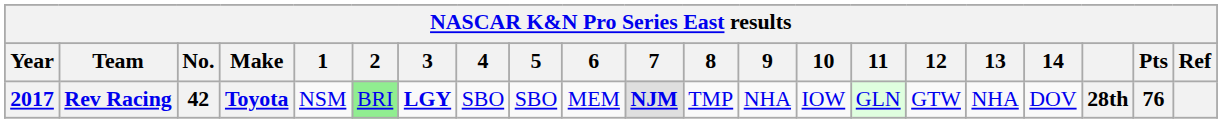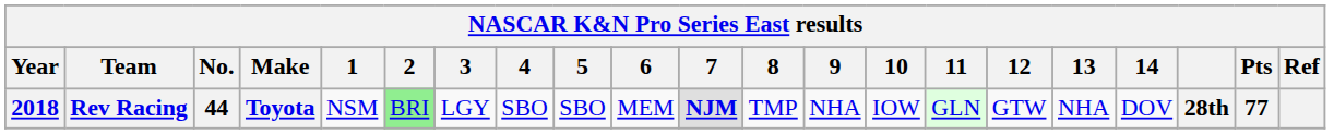Rev Racing | Year: 2017 -> 2018
Rev Racing | No.: 42 -> 44
Rev Racing | 3: bold -> normal
Rev Racing | Pts: 76 -> 77
